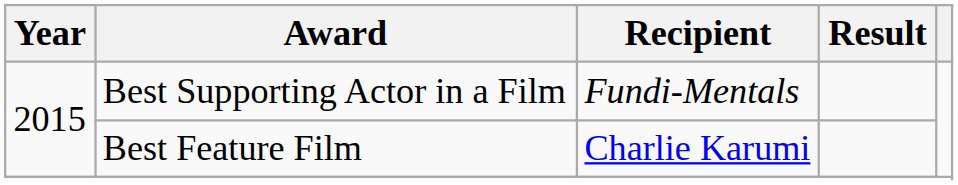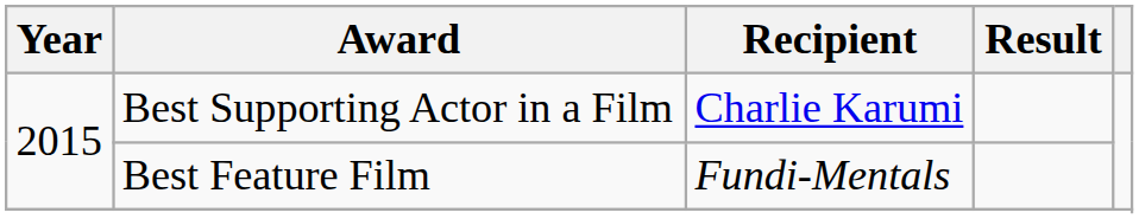Best Supporting Actor in a Film | Recipient: Fundi-Mentals -> Charlie Karumi
Best Feature Film | Recipient: Charlie Karumi -> Fundi-Mentals
